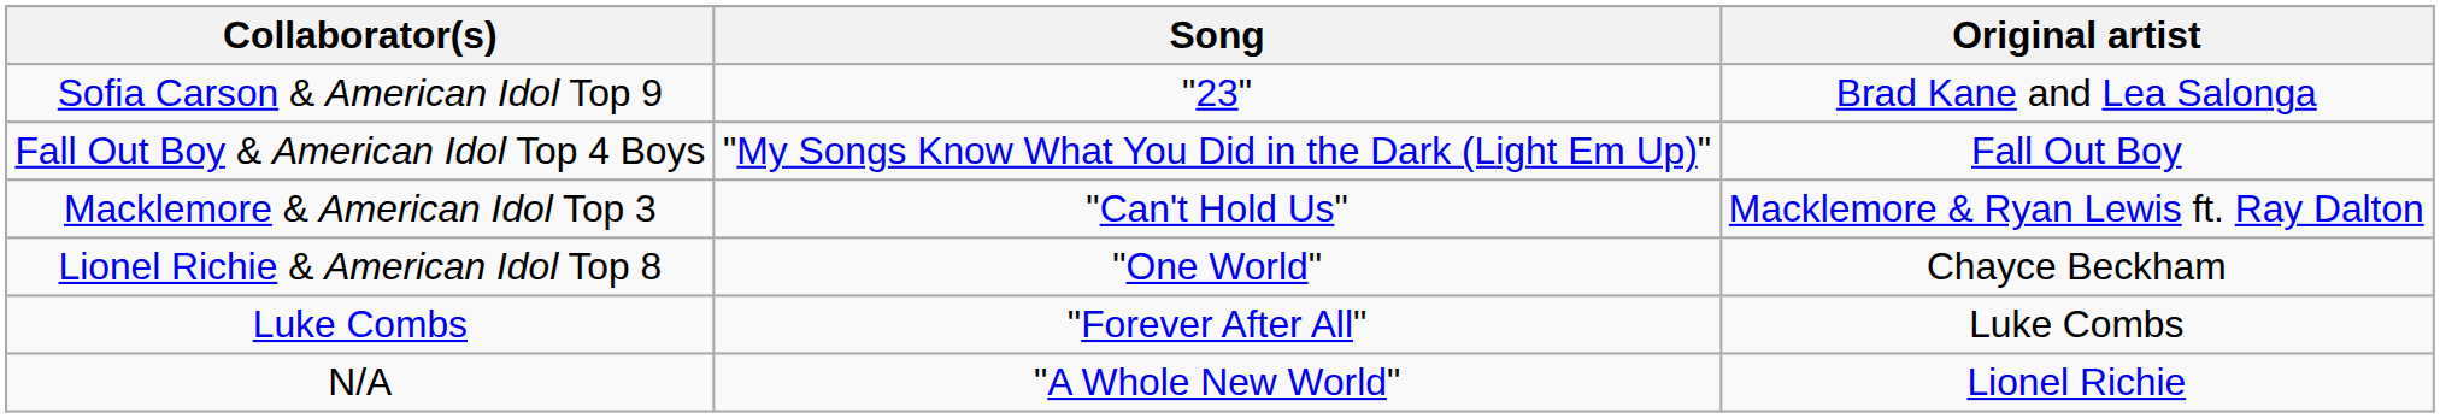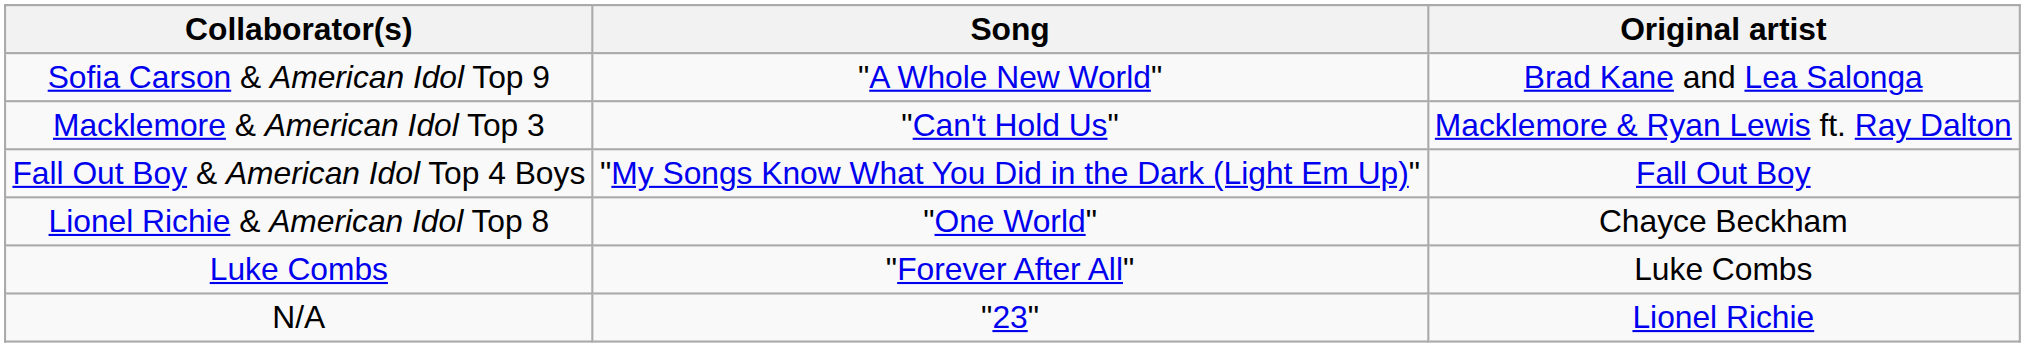Sofia Carson & American Idol Top 9 | Song: "23" -> "A Whole New World"
rows swapped: Macklemore & American Idol Top 3 <-> Fall Out Boy & American Idol Top 4 Boys
N/A | Song: "A Whole New World" -> "23"
